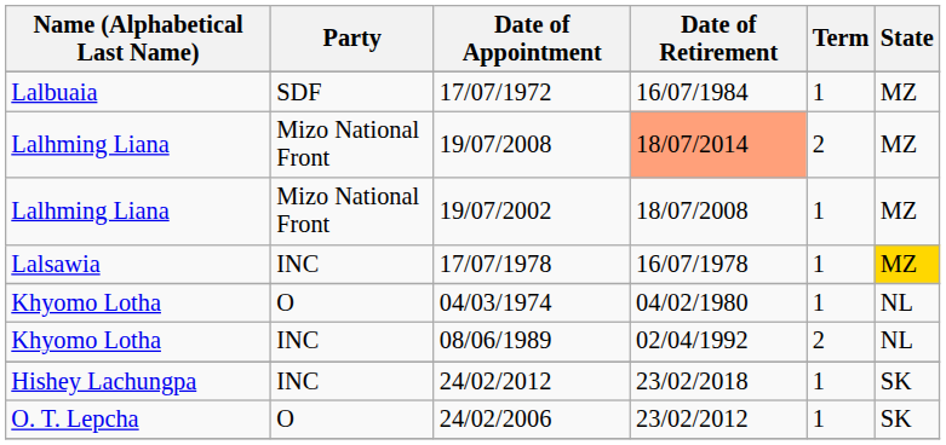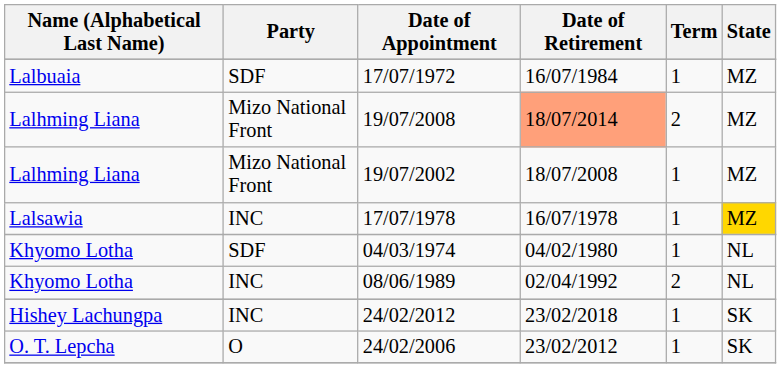04/03/1974 | Party: O -> SDF
